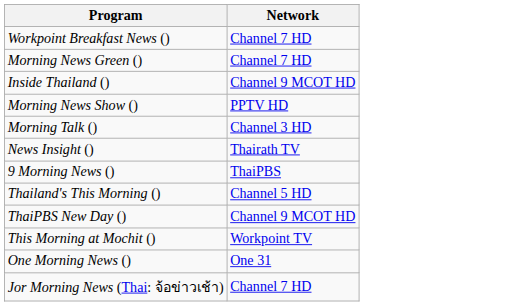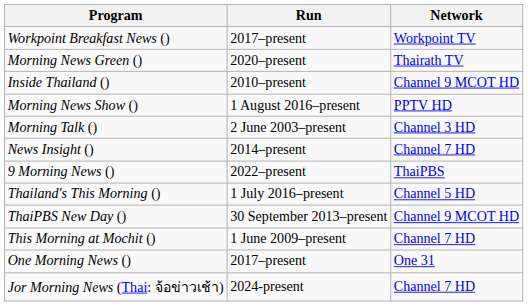+ column: Run | 2017–present | 2020–present | 2010–present | 1 August 2016–present | 2 June 2003–present | 2014–present | 2022–present | 1 July 2016–present | 30 September 2013–present | 1 June 2009–present | 2017–present | 2024-present
Workpoint Breakfast News () | Network: Channel 7 HD -> Workpoint TV
Morning News Green () | Network: Channel 7 HD -> Thairath TV
News Insight () | Network: Thairath TV -> Channel 7 HD
This Morning at Mochit () | Network: Workpoint TV -> Channel 7 HD
